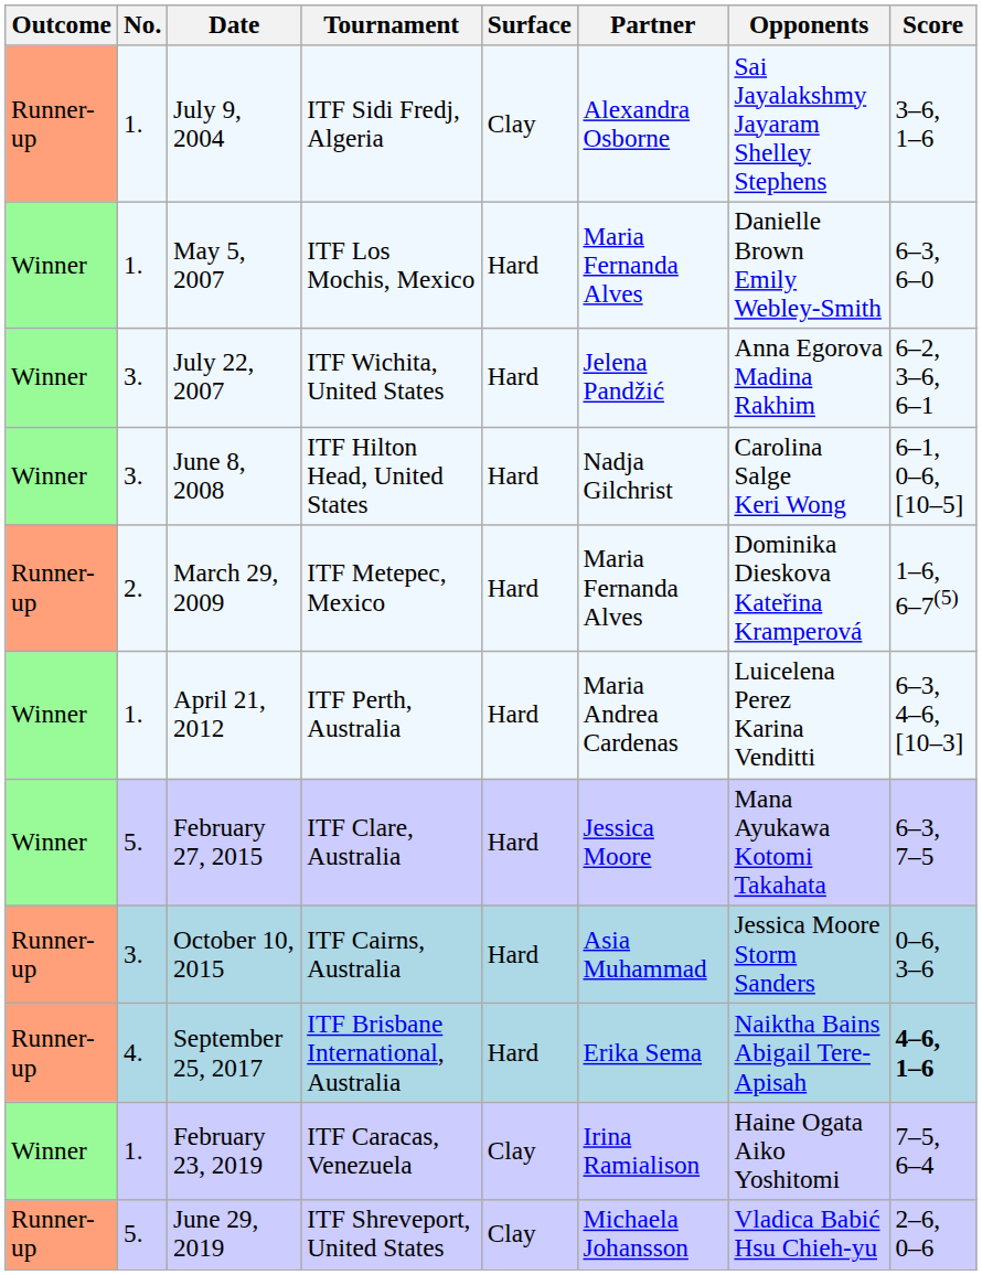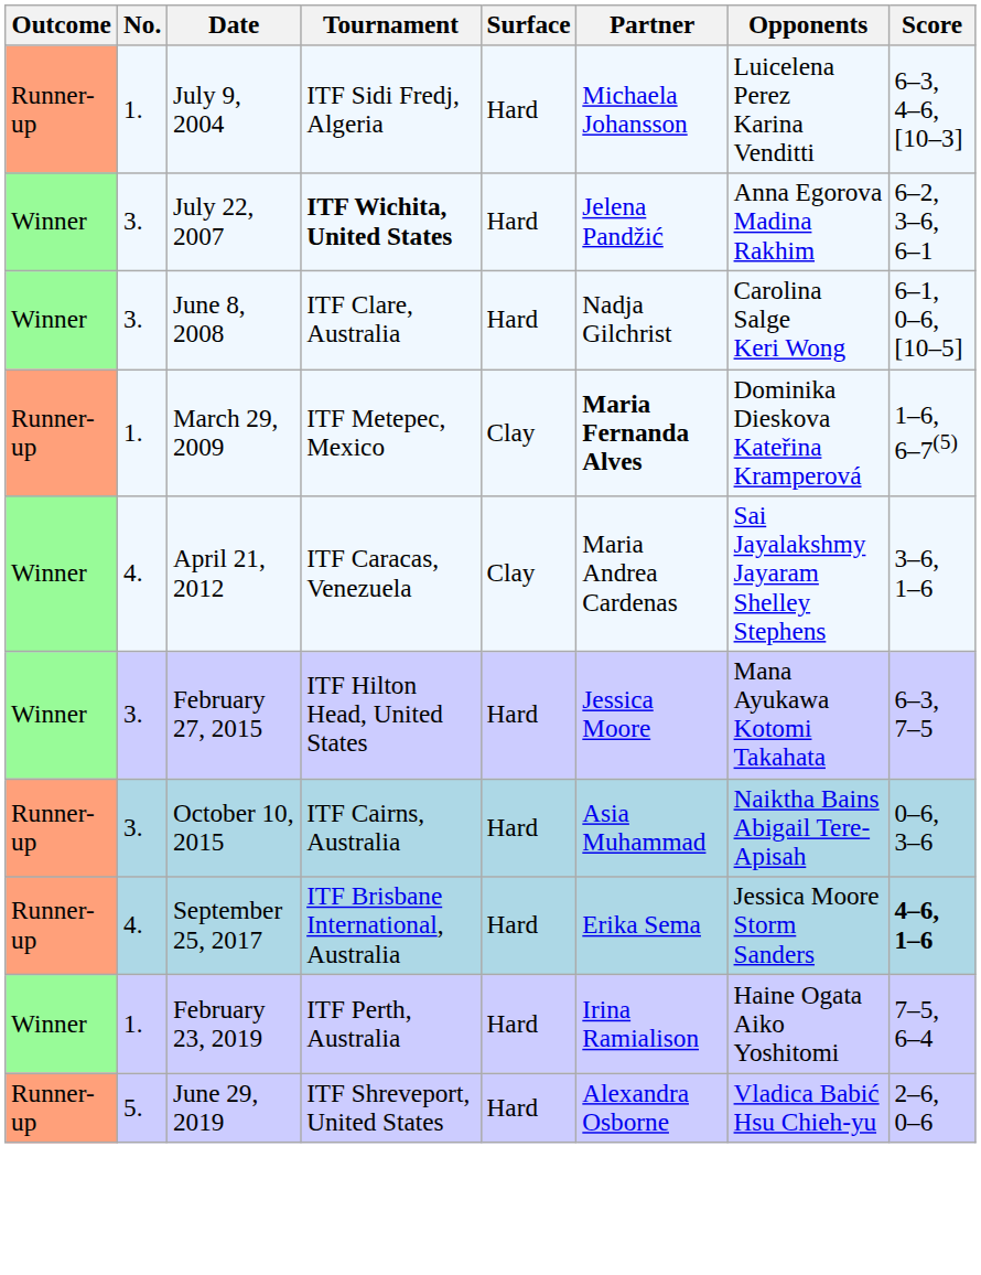July 9, 2004 | Surface: Clay -> Hard
July 9, 2004 | Partner: Alexandra Osborne -> Michaela Johansson
July 9, 2004 | Opponents: Sai Jayalakshmy Jayaram Shelley Stephens -> Luicelena Perez Karina Venditti
July 9, 2004 | Score: 3–6, 1–6 -> 6–3, 4–6, [10–3]
- row: Winner | 1. | May 5, 2007 | ITF Los Mochis, Mexico | Hard | Maria Fernanda Alves | Danielle Brown Emily Webley-Smith | 6–3, 6–0
July 22, 2007 | Tournament: normal -> bold
June 8, 2008 | Tournament: ITF Hilton Head, United States -> ITF Clare, Australia
March 29, 2009 | No.: 2. -> 1.
March 29, 2009 | Surface: Hard -> Clay
March 29, 2009 | Partner: normal -> bold
April 21, 2012 | No.: 1. -> 4.
April 21, 2012 | Tournament: ITF Perth, Australia -> ITF Caracas, Venezuela
April 21, 2012 | Surface: Hard -> Clay
April 21, 2012 | Opponents: Luicelena Perez Karina Venditti -> Sai Jayalakshmy Jayaram Shelley Stephens
April 21, 2012 | Score: 6–3, 4–6, [10–3] -> 3–6, 1–6
February 27, 2015 | No.: 5. -> 3.
February 27, 2015 | Tournament: ITF Clare, Australia -> ITF Hilton Head, United States
October 10, 2015 | Opponents: Jessica Moore Storm Sanders -> Naiktha Bains Abigail Tere-Apisah
September 25, 2017 | Opponents: Naiktha Bains Abigail Tere-Apisah -> Jessica Moore Storm Sanders
February 23, 2019 | Tournament: ITF Caracas, Venezuela -> ITF Perth, Australia
February 23, 2019 | Surface: Clay -> Hard
June 29, 2019 | Surface: Clay -> Hard
June 29, 2019 | Partner: Michaela Johansson -> Alexandra Osborne
